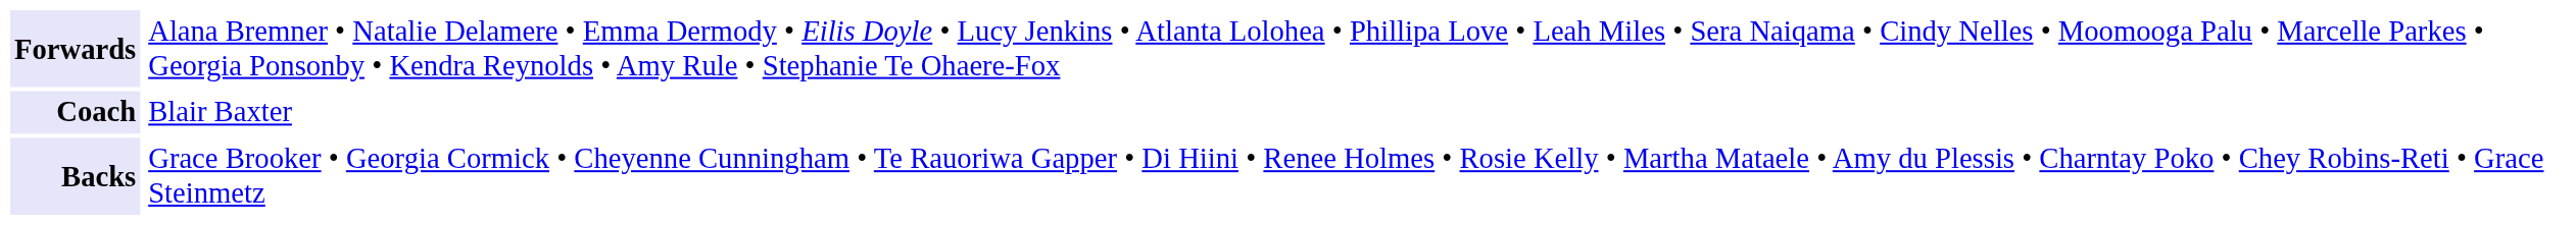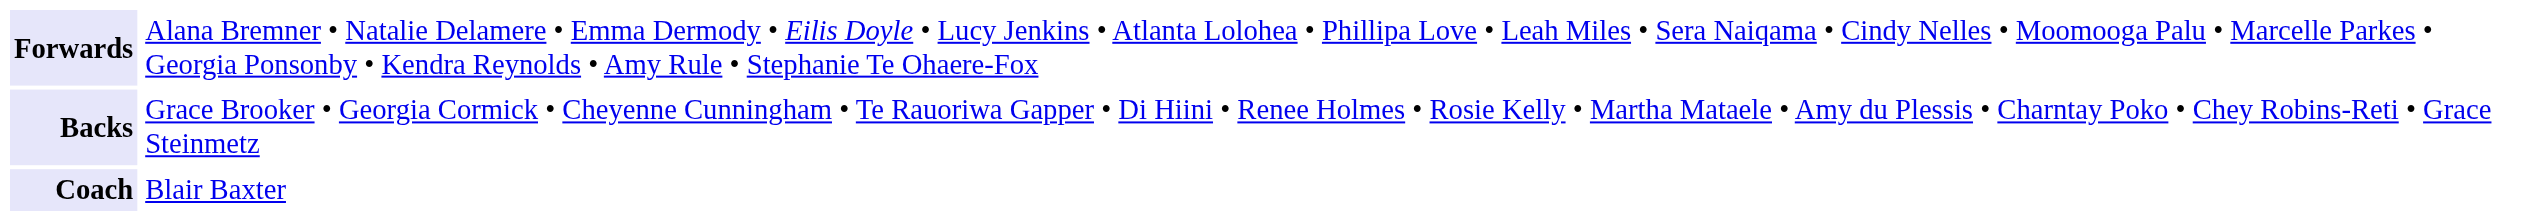rows swapped: Backs <-> Coach
